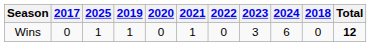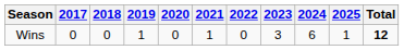columns swapped: 2018 <-> 2025
